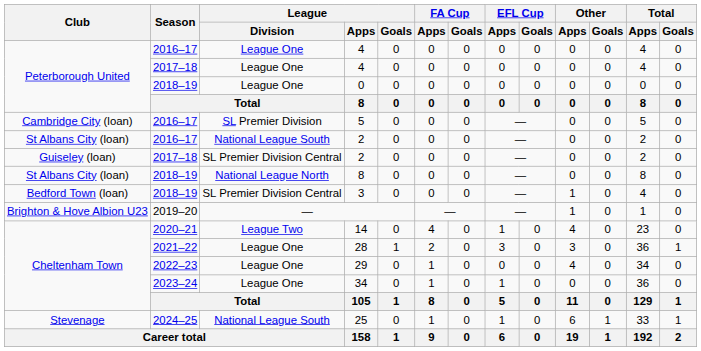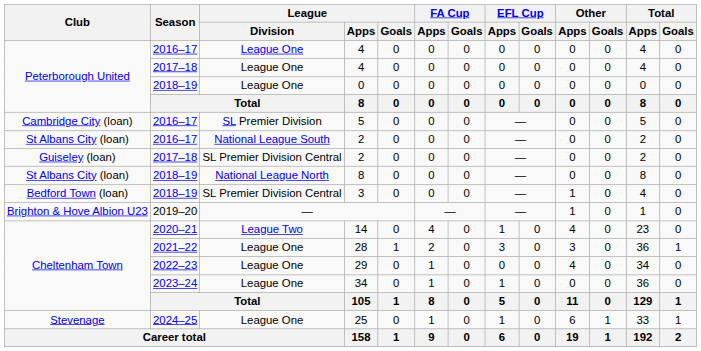25 | League / Division: National League South -> League One
